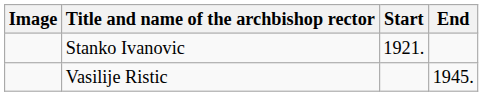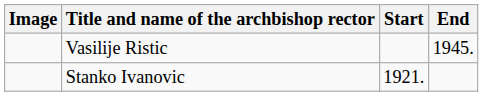rows swapped: Stanko Ivanovic <-> Vasilije Ristic
